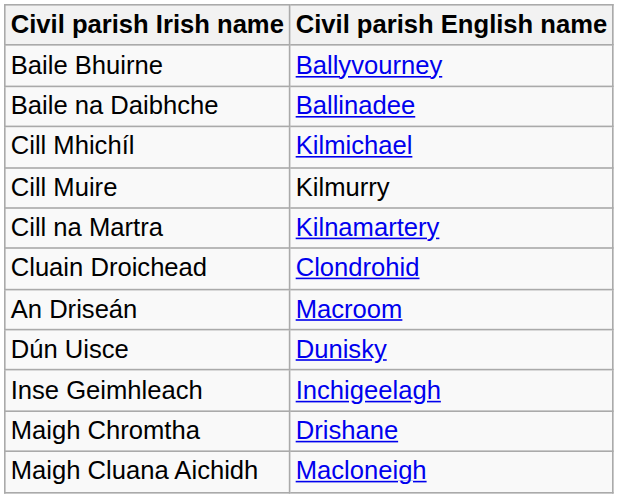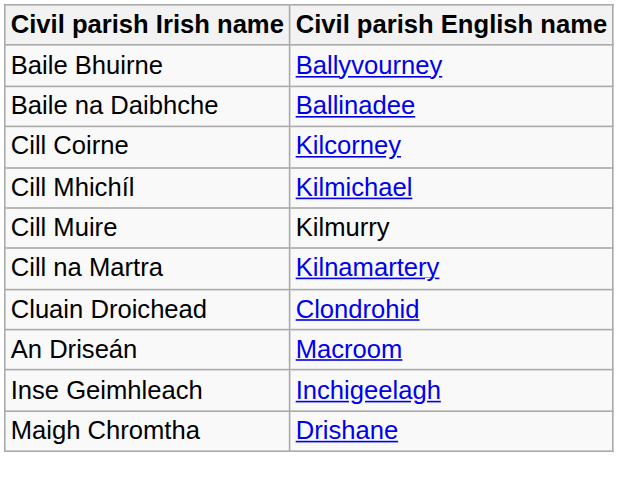+ row: Cill Coirne | Kilcorney
- row: Dún Uisce | Dunisky
- row: Maigh Cluana Aichidh | Macloneigh
